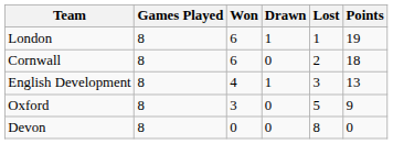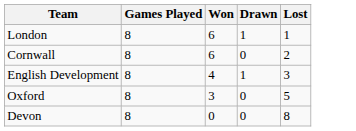- column: Points | 19 | 18 | 13 | 9 | 0
